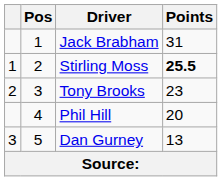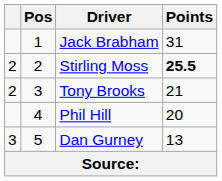Stirling Moss | column 1: 1 -> 2
Tony Brooks | Points: 23 -> 21
